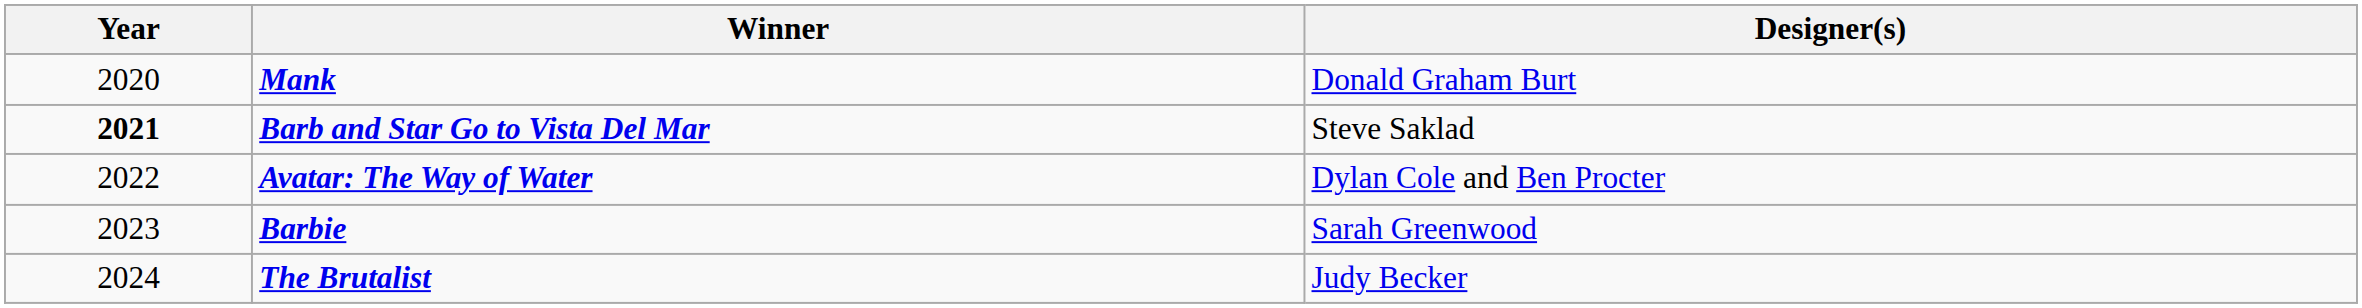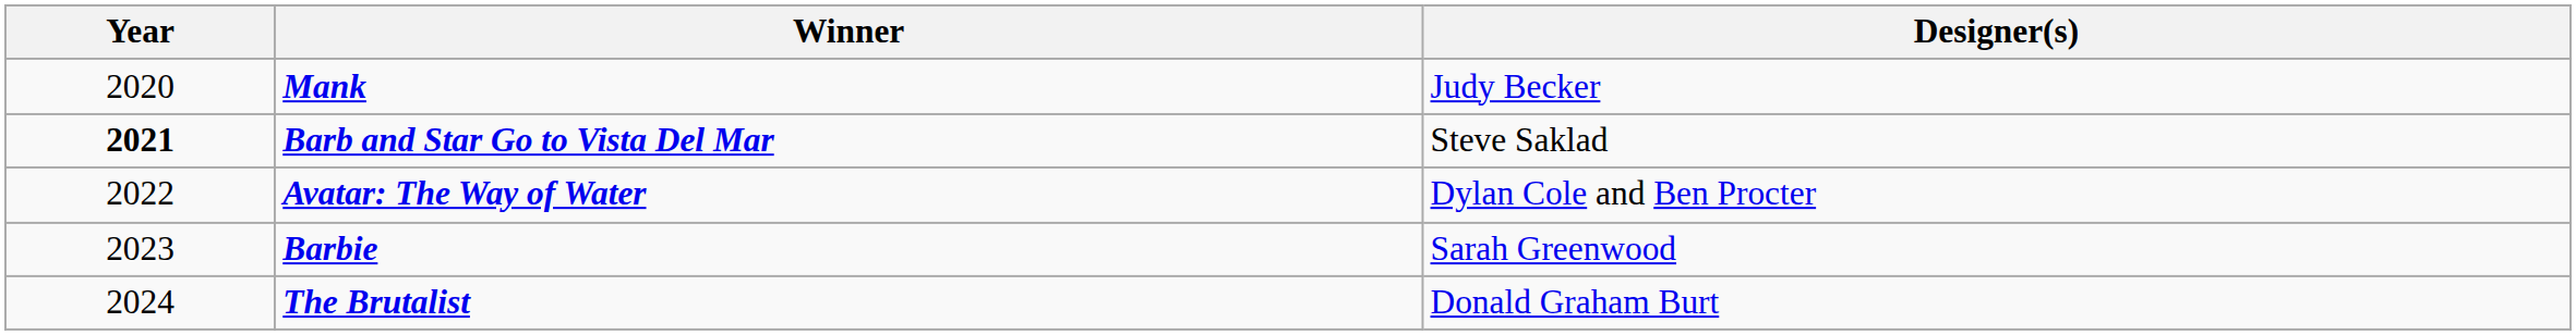Mank | Designer(s): Donald Graham Burt -> Judy Becker
The Brutalist | Designer(s): Judy Becker -> Donald Graham Burt
